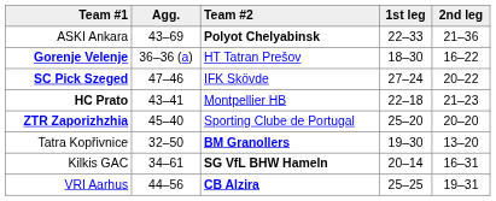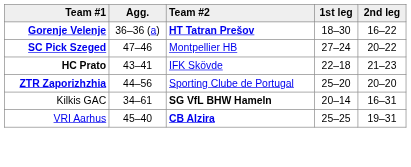- row: ASKI Ankara | 43–69 | Polyot Chelyabinsk | 22–33 | 21–36
Gorenje Velenje | Team #2: normal -> bold
SC Pick Szeged | Team #2: IFK Skövde -> Montpellier HB
HC Prato | Team #2: Montpellier HB -> IFK Skövde
ZTR Zaporizhzhia | Agg.: 45–40 -> 44–56
- row: Tatra Kopřivnice | 32–50 | BM Granollers | 19–30 | 13–20
VRI Aarhus | Agg.: 44–56 -> 45–40
